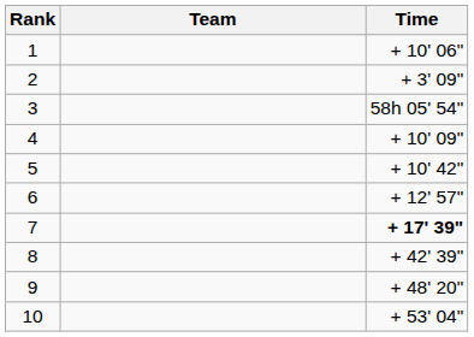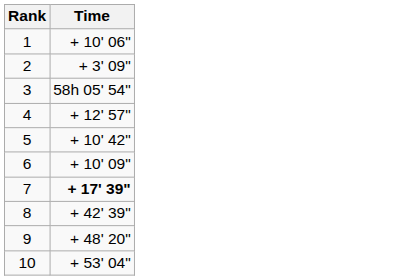- column: Team
4 | Time: + 10' 09" -> + 12' 57"
6 | Time: + 12' 57" -> + 10' 09"
